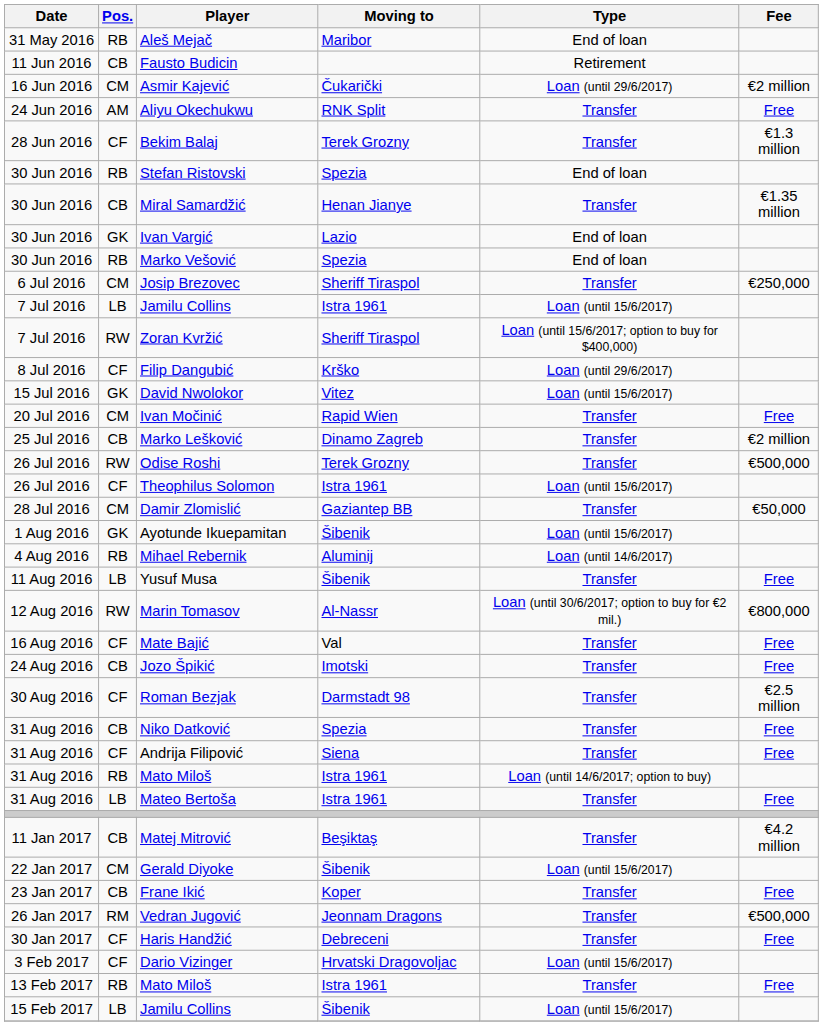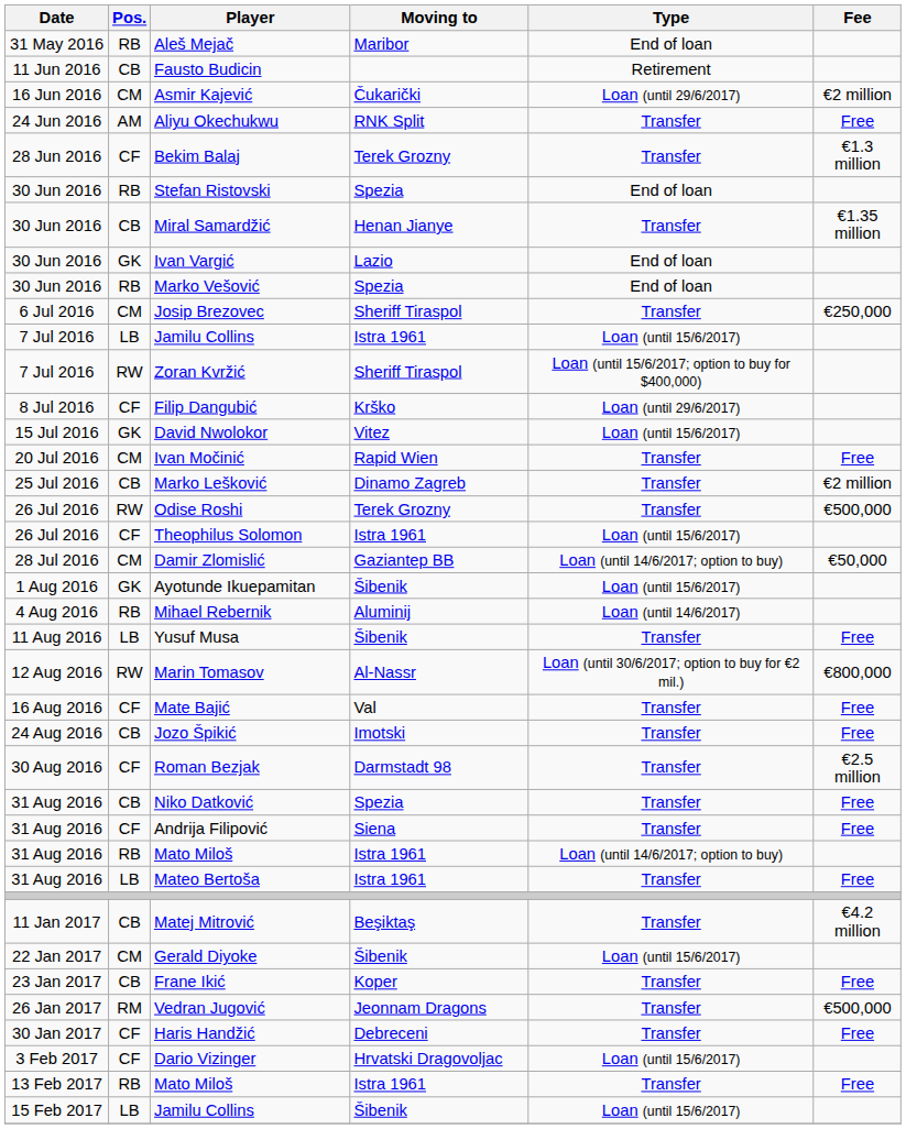Damir Zlomislić | Type: Transfer -> Loan (until 14/6/2017; option to buy)
